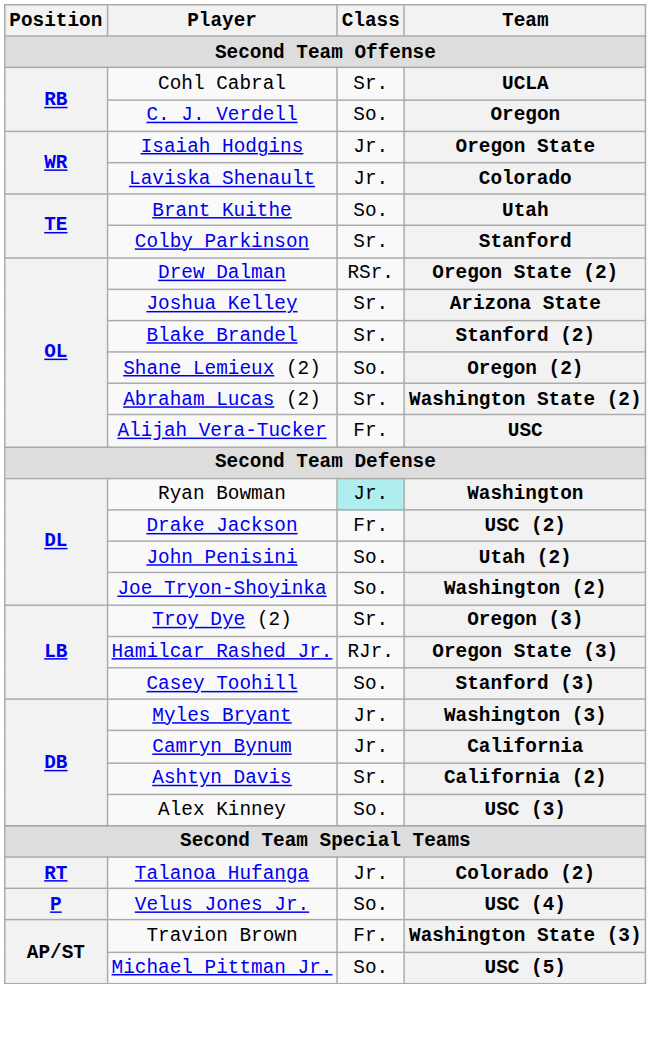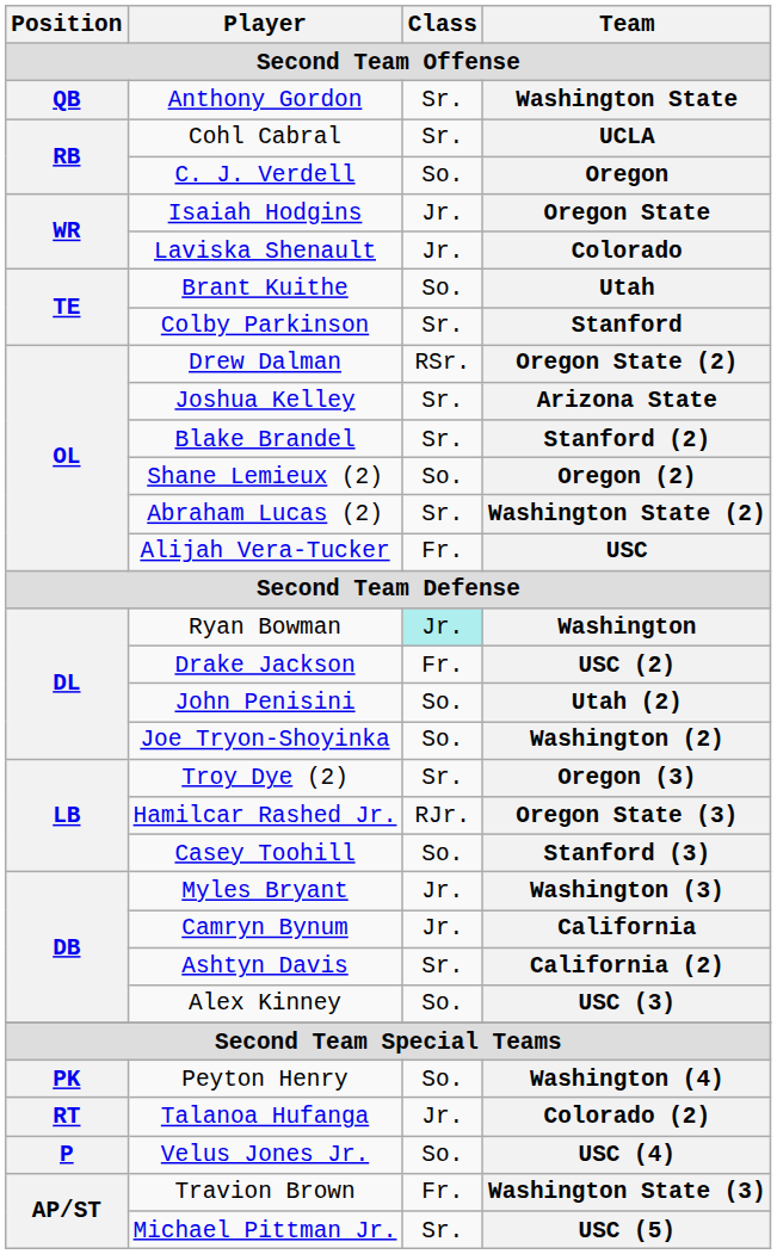+ row: QB | Anthony Gordon | Sr. | Washington State
+ row: PK | Peyton Henry | So. | Washington (4)
USC (5) | Class: So. -> Sr.
